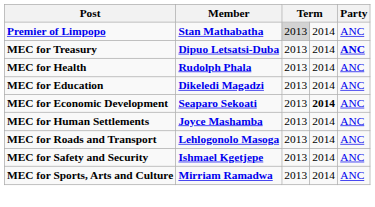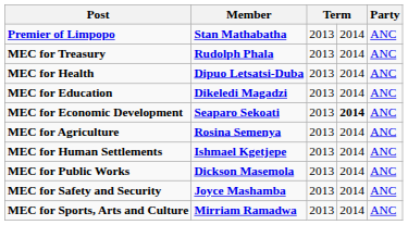Premier of Limpopo | column 3: lightgrey background -> no background
MEC for Treasury | Member: Dipuo Letsatsi-Duba -> Rudolph Phala
MEC for Treasury | Party: bold -> normal
MEC for Health | Member: Rudolph Phala -> Dipuo Letsatsi-Duba
+ row: MEC for Agriculture | Rosina Semenya | 2013 | 2014 | ANC
MEC for Human Settlements | Member: Joyce Mashamba -> Ishmael Kgetjepe
- row: MEC for Roads and Transport | Lehlogonolo Masoga | 2013 | 2014 | ANC
+ row: MEC for Public Works | Dickson Masemola | 2013 | 2014 | ANC
MEC for Safety and Security | Member: Ishmael Kgetjepe -> Joyce Mashamba
